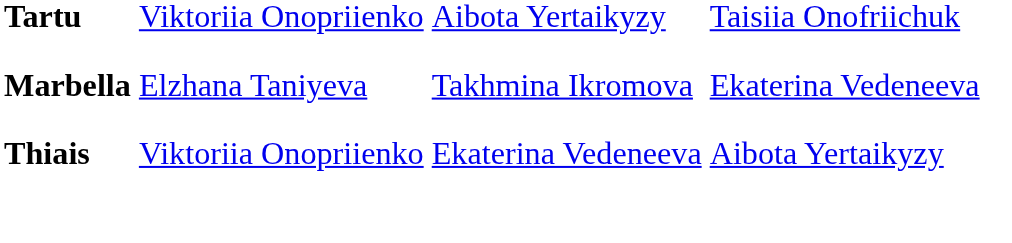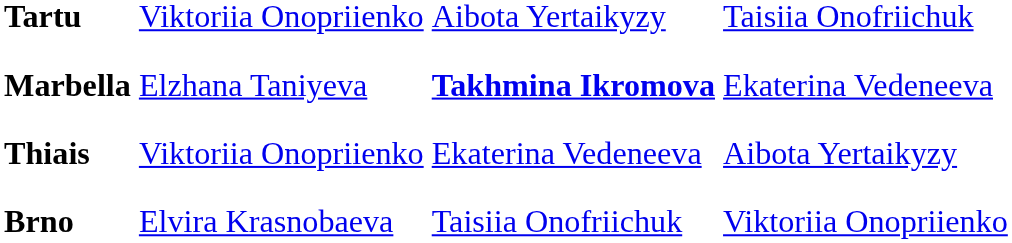Marbella | column 3: normal -> bold
+ row: Brno | Elvira Krasnobaeva | Taisiia Onofriichuk | Viktoriia Onopriienko
